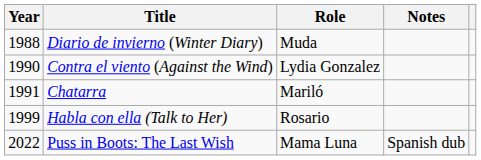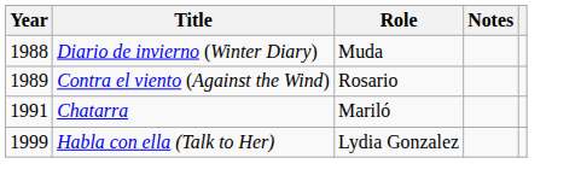Contra el viento (Against the Wind) | Year: 1990 -> 1989
Contra el viento (Against the Wind) | Role: Lydia Gonzalez -> Rosario
Habla con ella (Talk to Her) | Role: Rosario -> Lydia Gonzalez
- row: 2022 | Puss in Boots: The Last Wish | Mama Luna | Spanish dub
